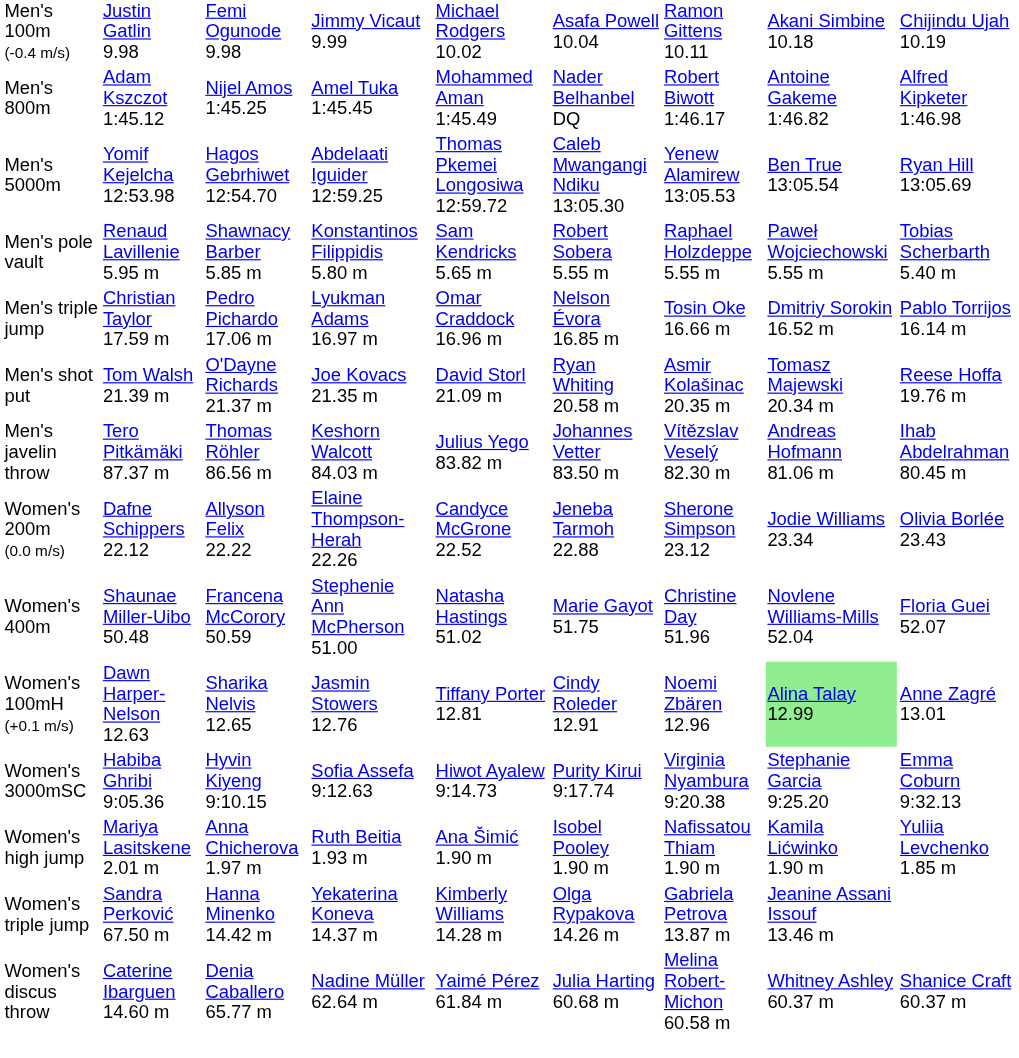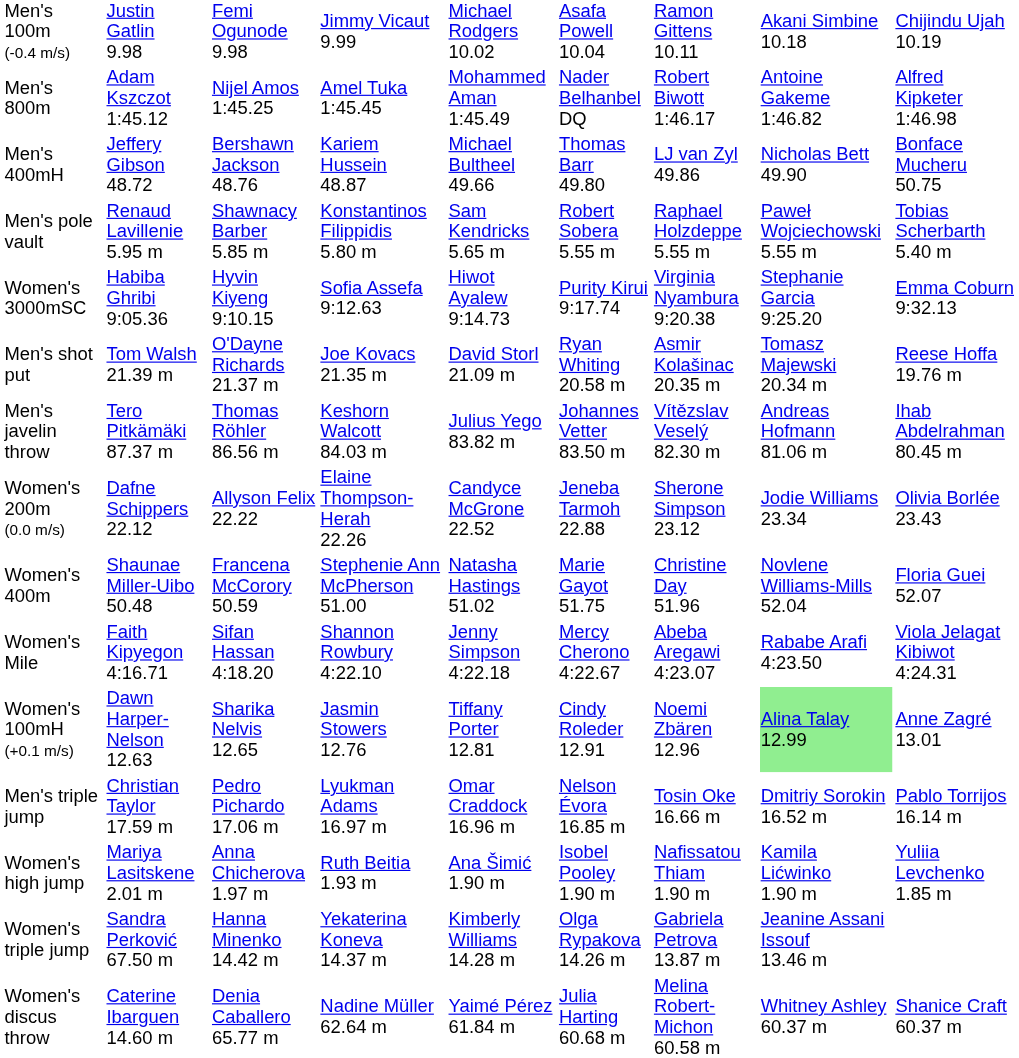- row: Men's 5000m | Yomif Kejelcha 12:53.98 | Hagos Gebrhiwet 12:54.70 | Abdelaati Iguider 12:59.25 | Thomas Pkemei Longosiwa 12:59.72 | Caleb Mwangangi Ndiku 13:05.30 | Yenew Alamirew 13:05.53 | Ben True 13:05.54 | Ryan Hill 13:05.69
+ row: Men's 400mH | Jeffery Gibson 48.72 | Bershawn Jackson 48.76 | Kariem Hussein 48.87 | Michael Bultheel 49.66 | Thomas Barr 49.80 | LJ van Zyl 49.86 | Nicholas Bett 49.90 | Bonface Mucheru 50.75
rows swapped: Men's triple jump <-> Women's 3000mSC
+ row: Women's Mile | Faith Kipyegon 4:16.71 | Sifan Hassan 4:18.20 | Shannon Rowbury 4:22.10 | Jenny Simpson 4:22.18 | Mercy Cherono 4:22.67 | Abeba Aregawi 4:23.07 | Rababe Arafi 4:23.50 | Viola Jelagat Kibiwot 4:24.31
